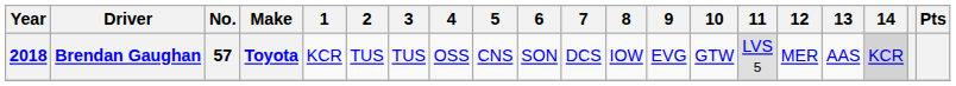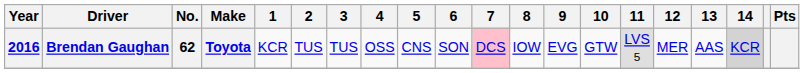Brendan Gaughan | Year: 2018 -> 2016
Brendan Gaughan | No.: 57 -> 62
Brendan Gaughan | 7: no background -> pink background
